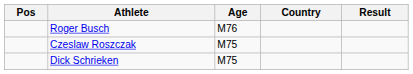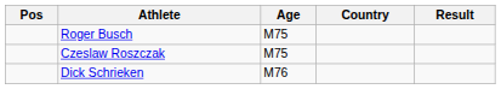Roger Busch | Age: M76 -> M75
Dick Schrieken | Age: M75 -> M76
